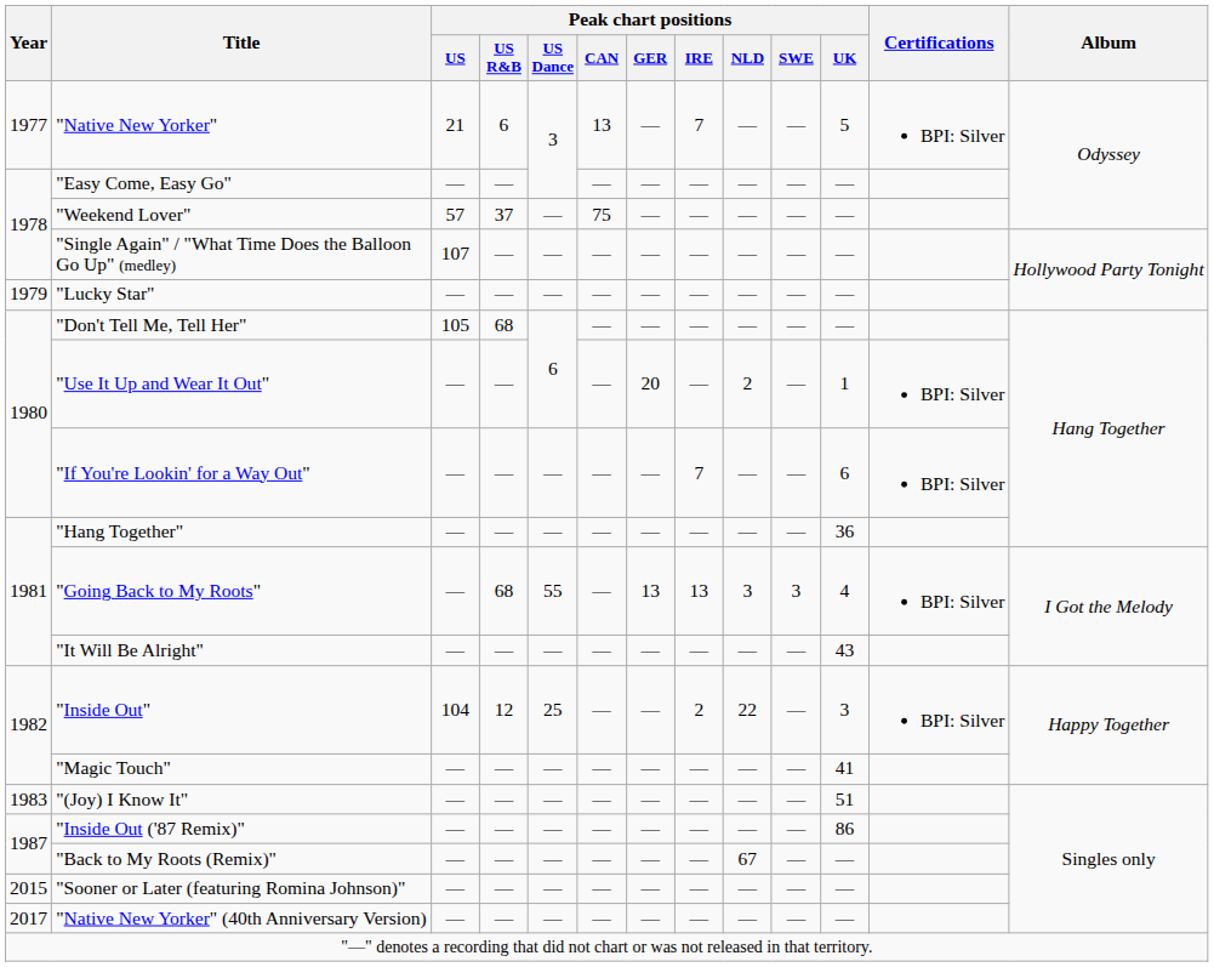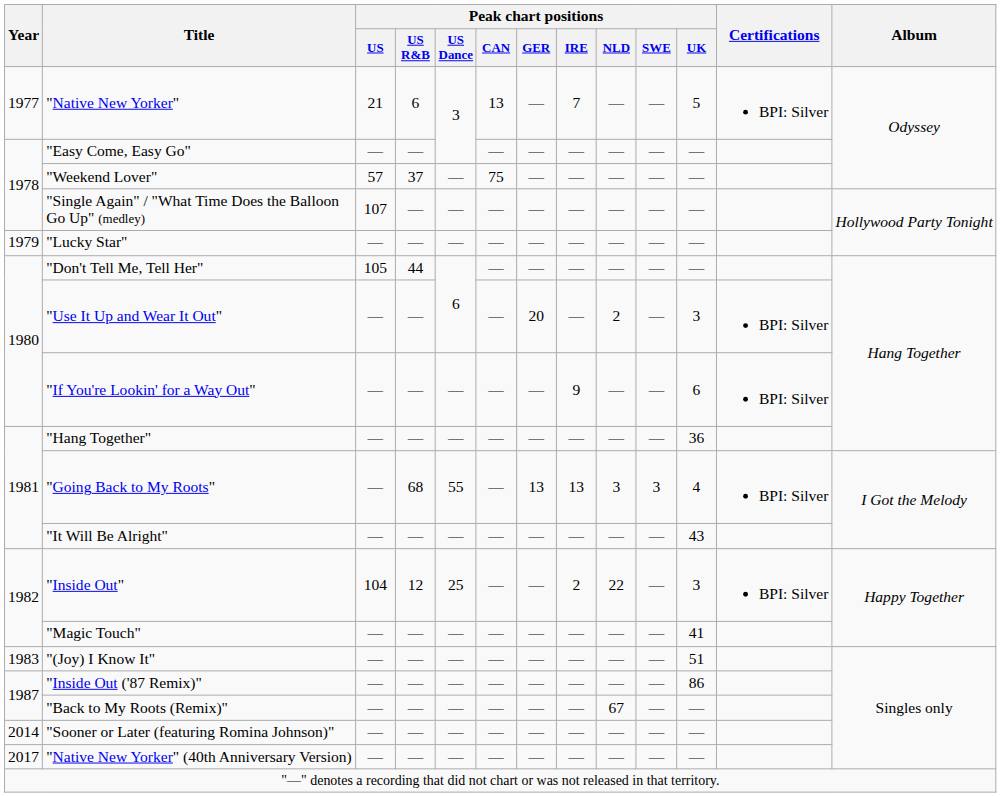"Don't Tell Me, Tell Her" | Peak chart positions / US R&B: 68 -> 44
"Use It Up and Wear It Out" | Peak chart positions / UK: 1 -> 3
"If You're Lookin' for a Way Out" | Peak chart positions / IRE: 7 -> 9
"Sooner or Later (featuring Romina Johnson)" | Year: 2015 -> 2014
